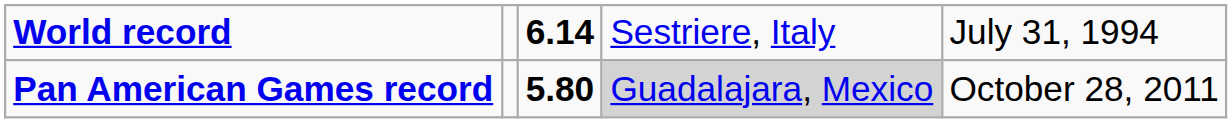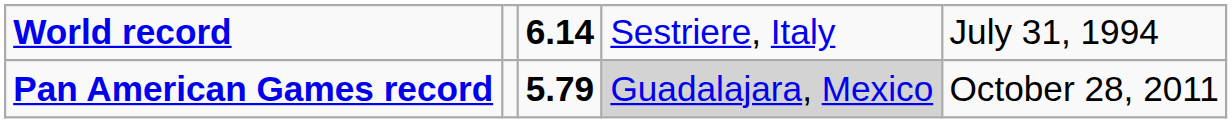Pan American Games record | column 3: 5.80 -> 5.79
